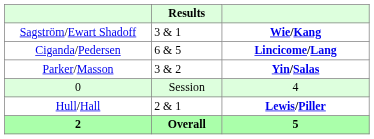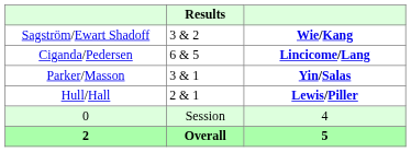Sagström/Ewart Shadoff | Results: 3 & 1 -> 3 & 2
Parker/Masson | Results: 3 & 2 -> 3 & 1
rows swapped: Hull/Hall <-> 0
